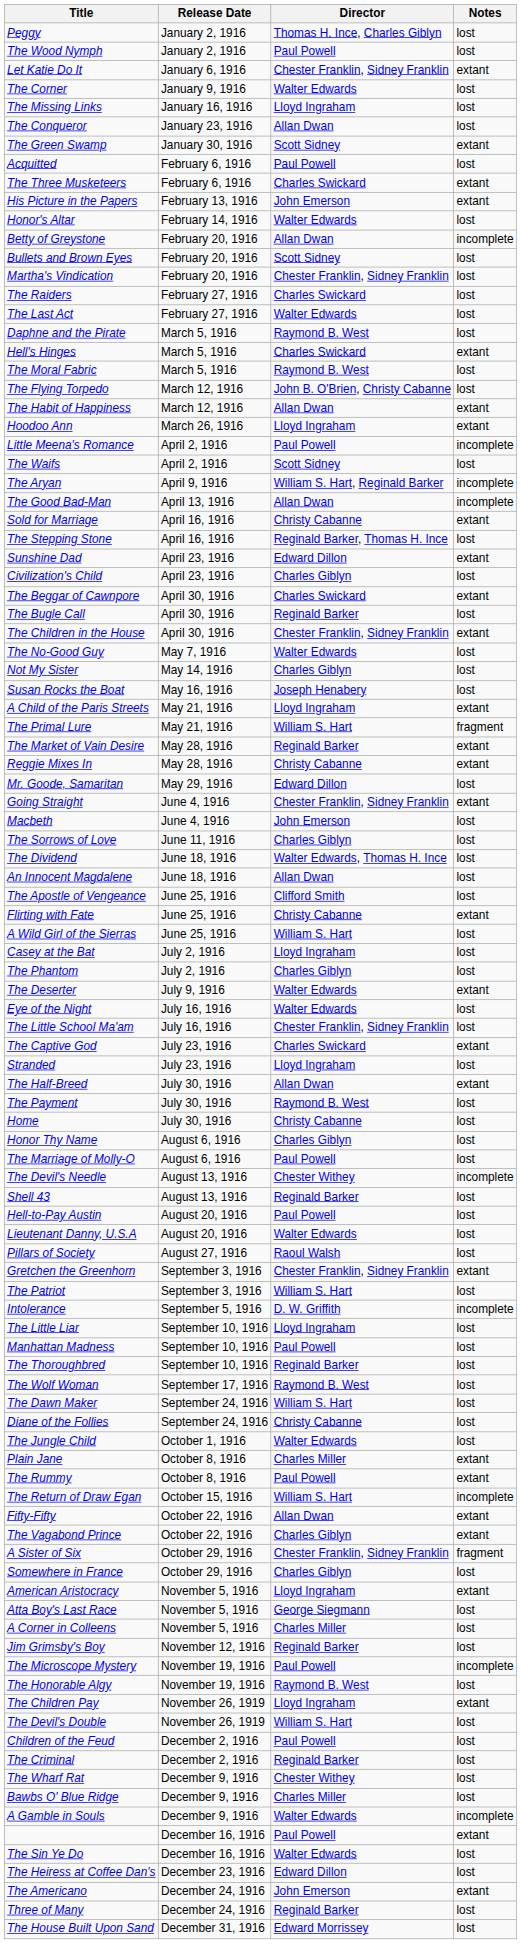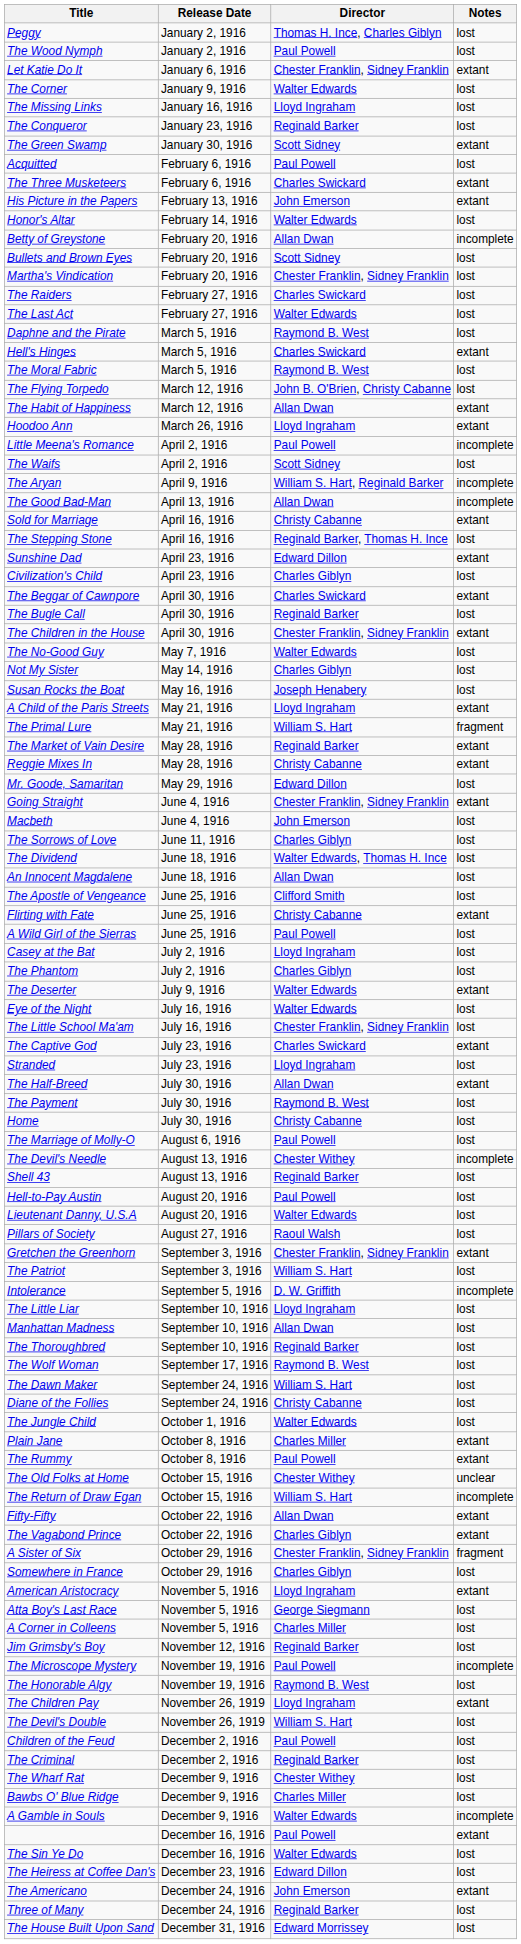The Conqueror | Director: Allan Dwan -> Reginald Barker
A Wild Girl of the Sierras | Director: William S. Hart -> Paul Powell
- row: Honor Thy Name | August 6, 1916 | Charles Giblyn | lost
Manhattan Madness | Director: Paul Powell -> Allan Dwan
+ row: The Old Folks at Home | October 15, 1916 | Chester Withey | unclear
